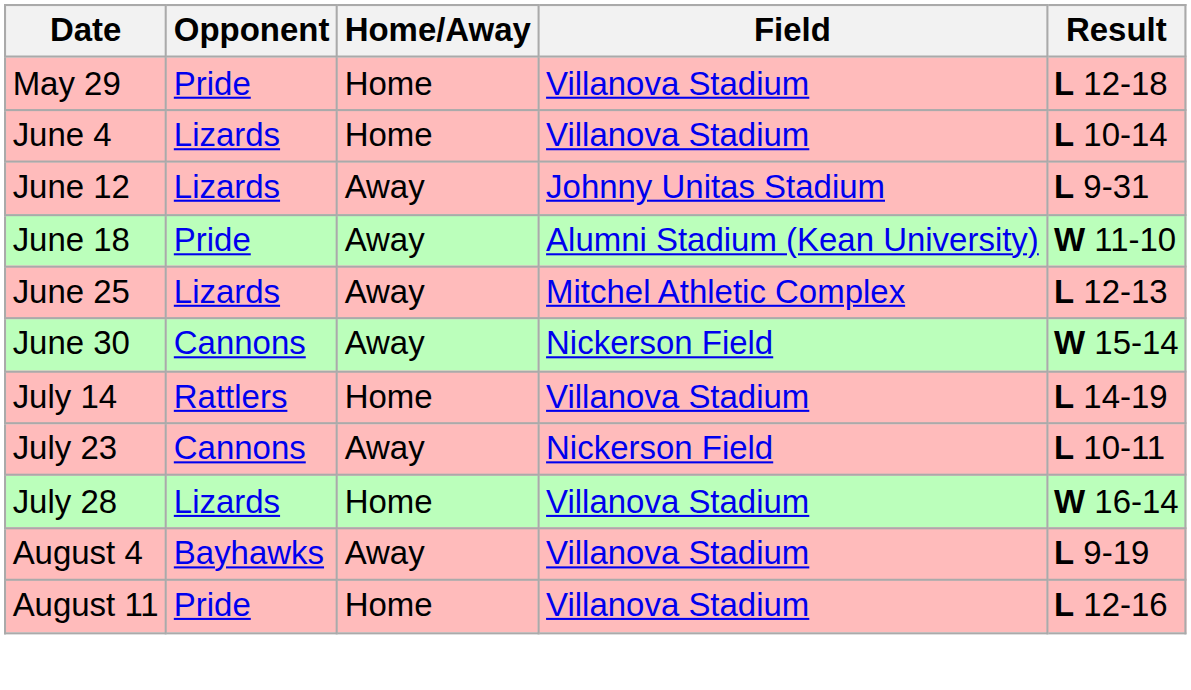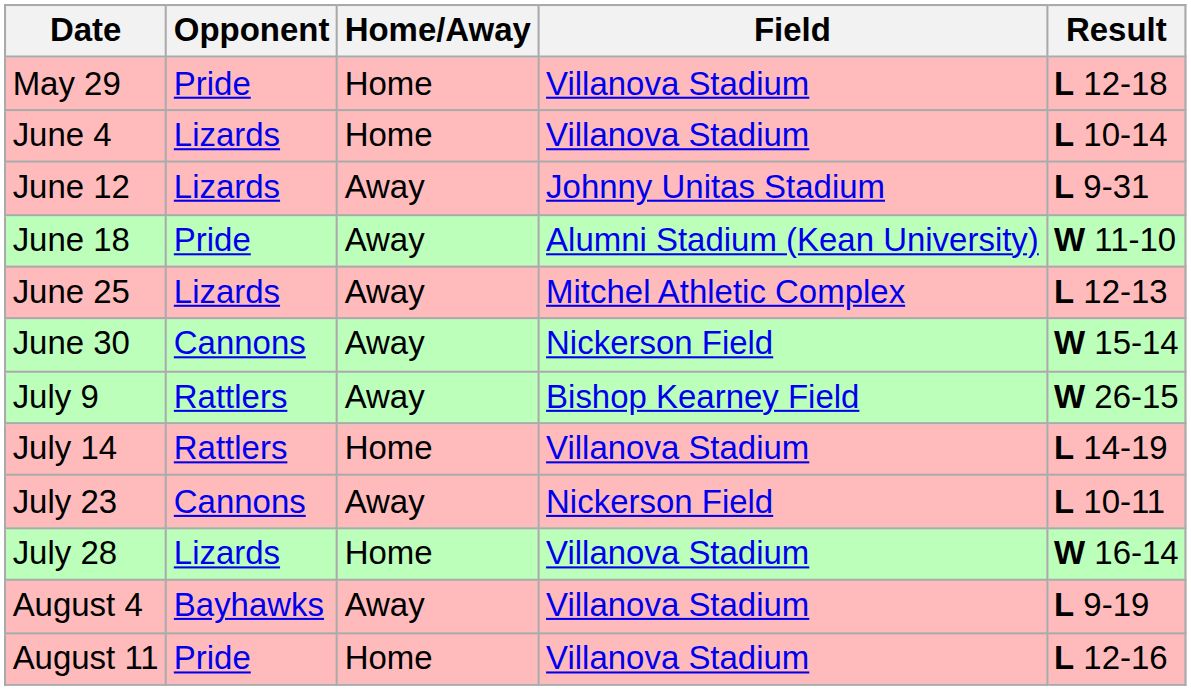+ row: July 9 | Rattlers | Away | Bishop Kearney Field | W 26-15
